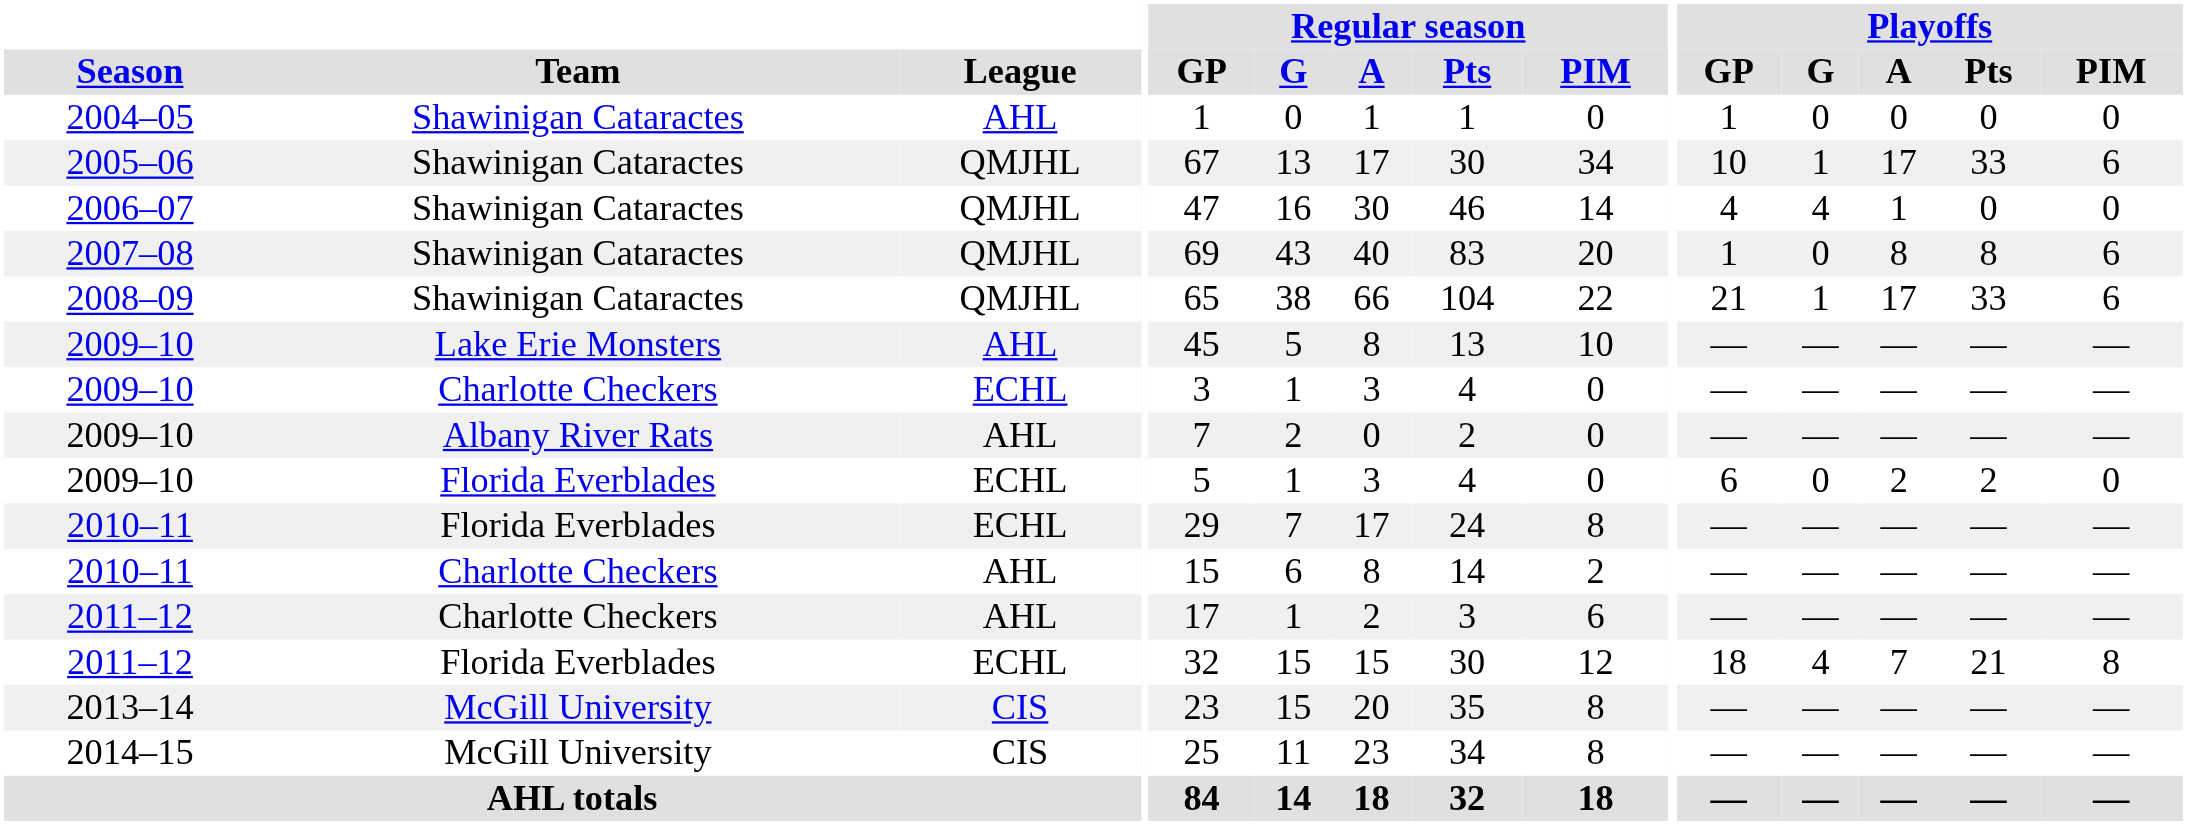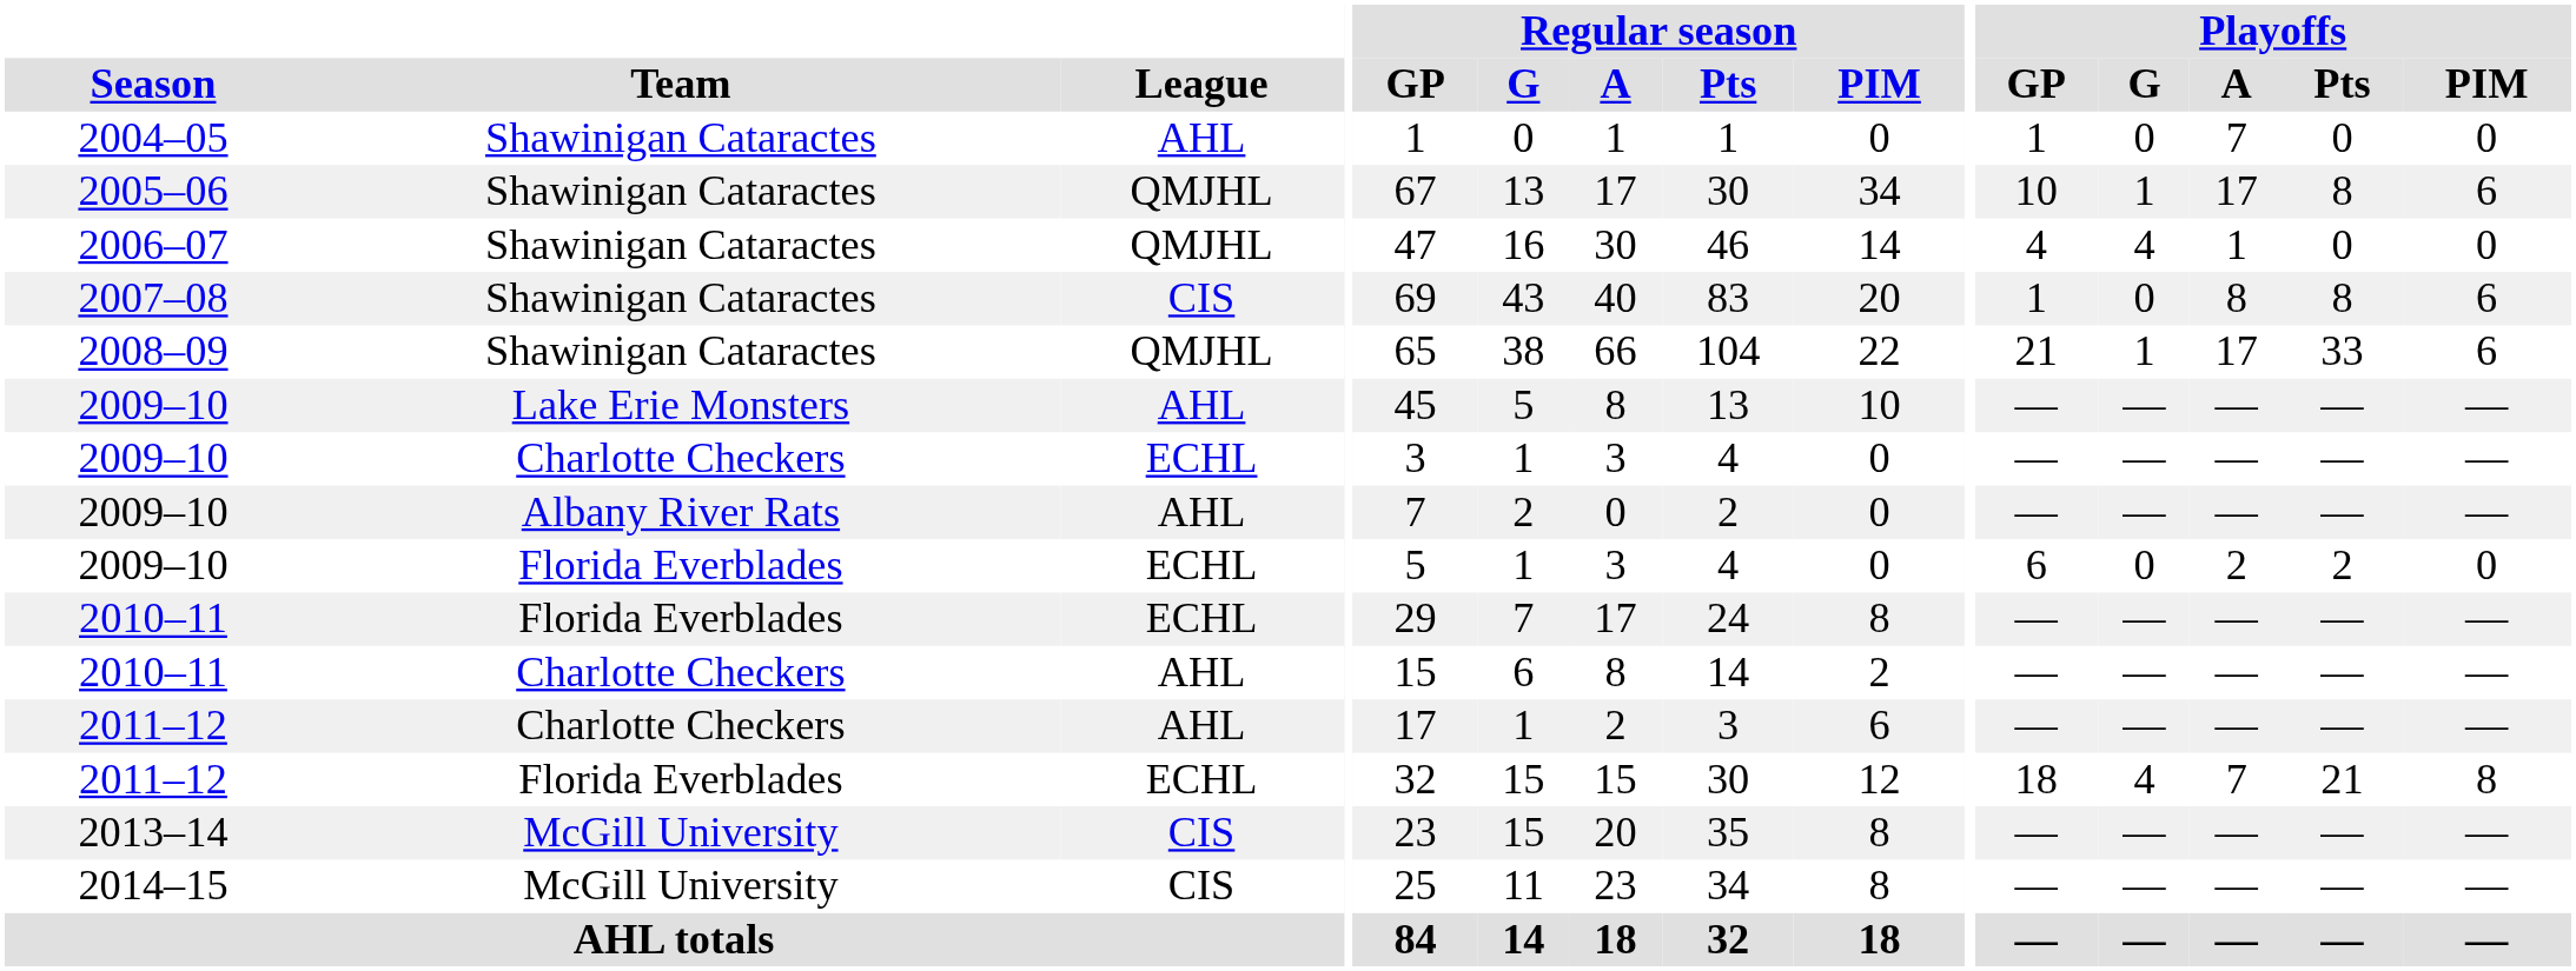2004–05 | Playoffs / A: 0 -> 7
2005–06 | Playoffs / Pts: 33 -> 8
2007–08 | League: QMJHL -> CIS
